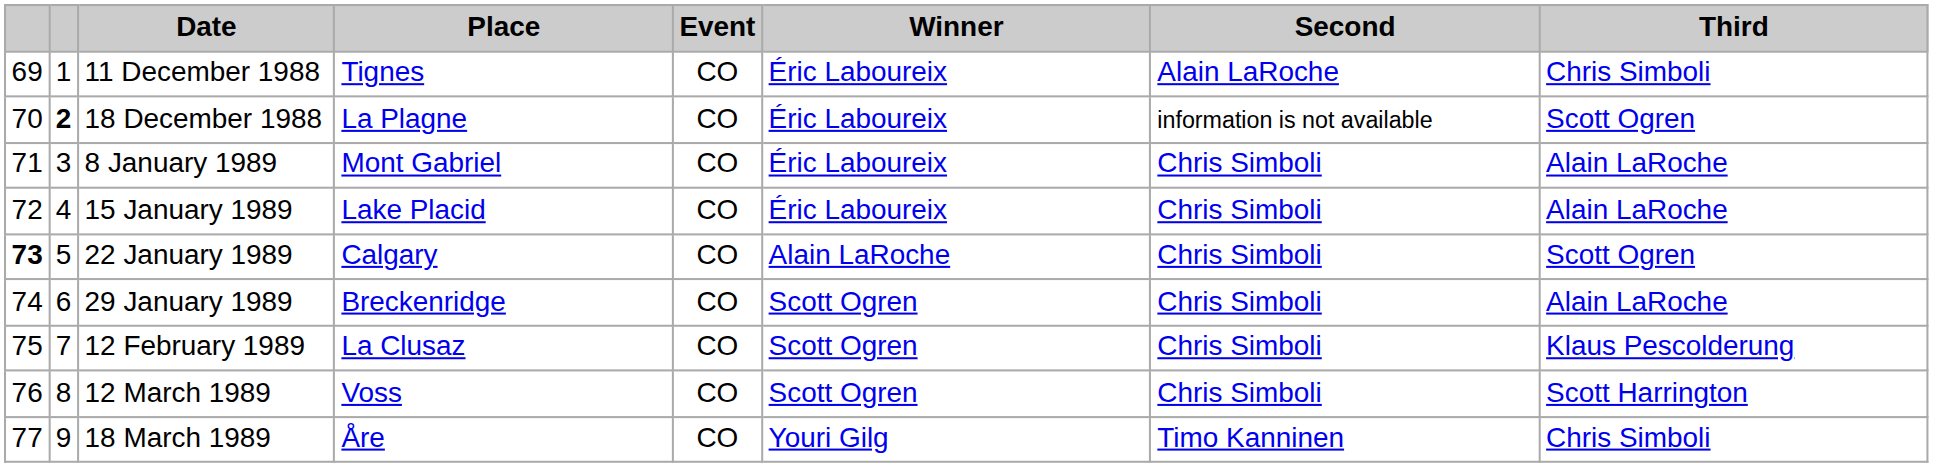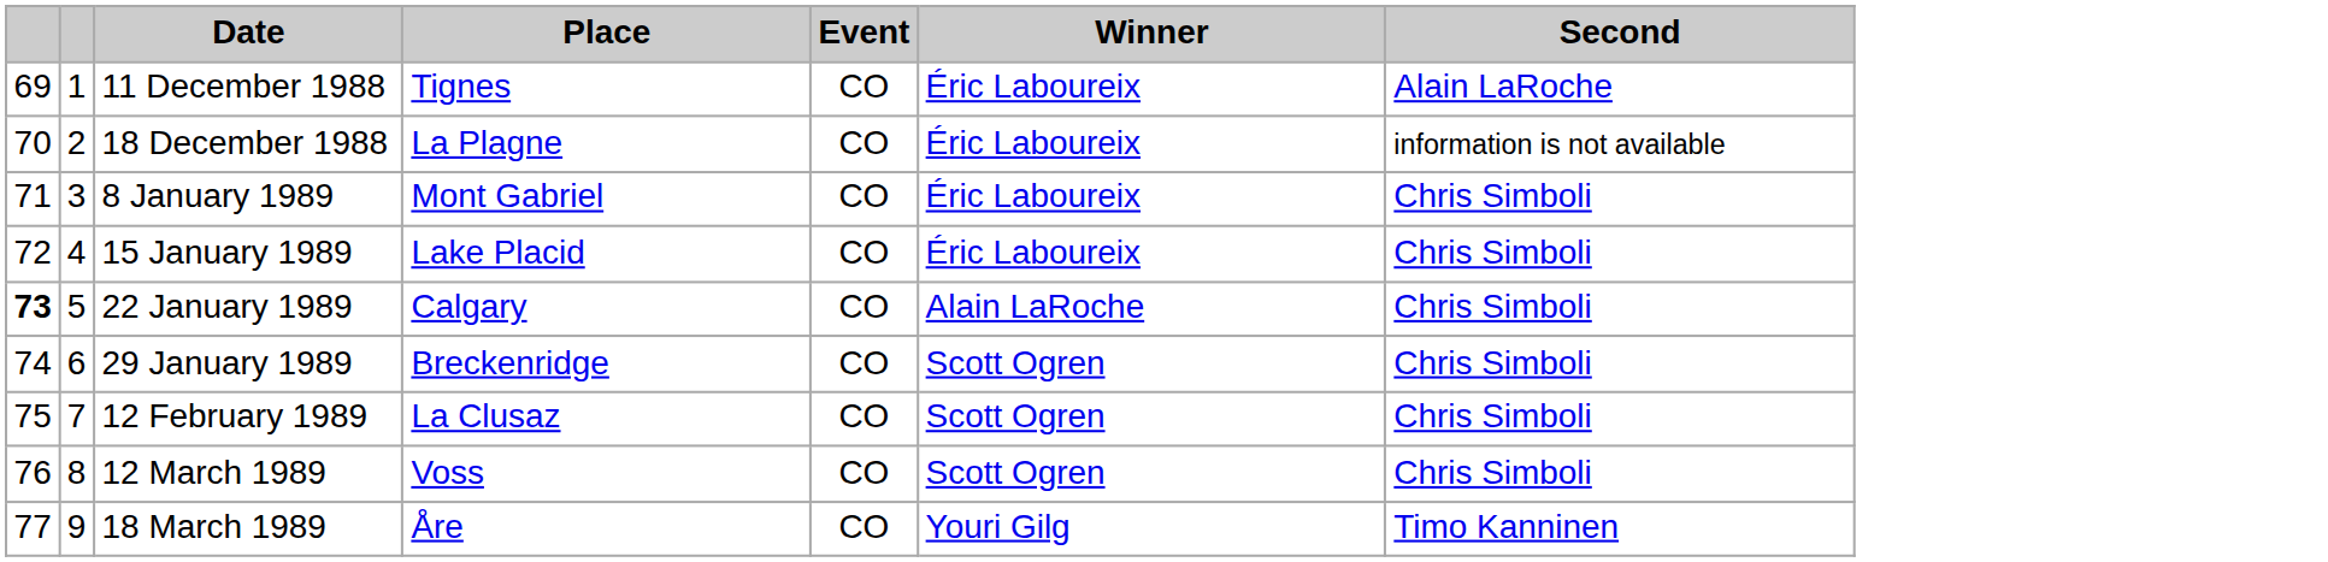- column: Third | Chris Simboli | Scott Ogren | Alain LaRoche | Alain LaRoche | Scott Ogren | Alain LaRoche | Klaus Pescolderung | Scott Harrington | Chris Simboli
18 December 1988 | column 2: bold -> normal
